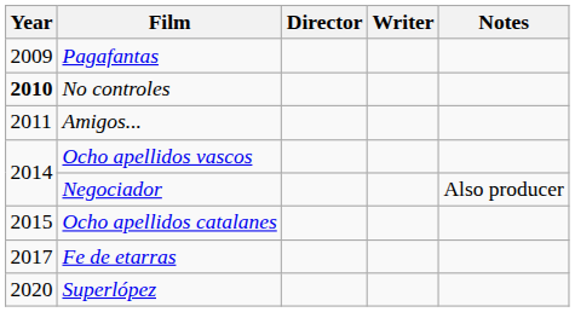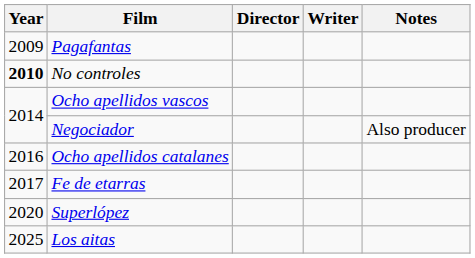- row: 2011 | Amigos...
Ocho apellidos catalanes | Year: 2015 -> 2016
+ row: 2025 | Los aitas
